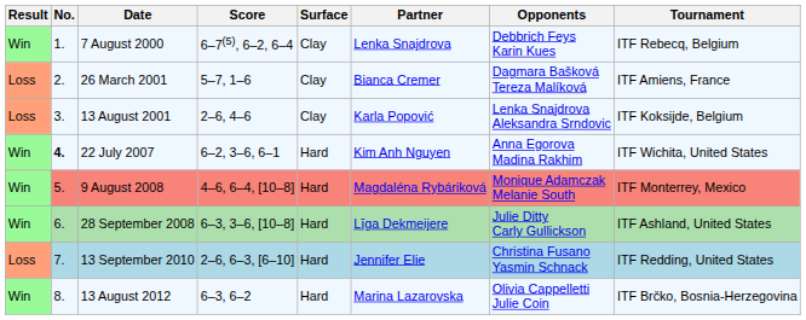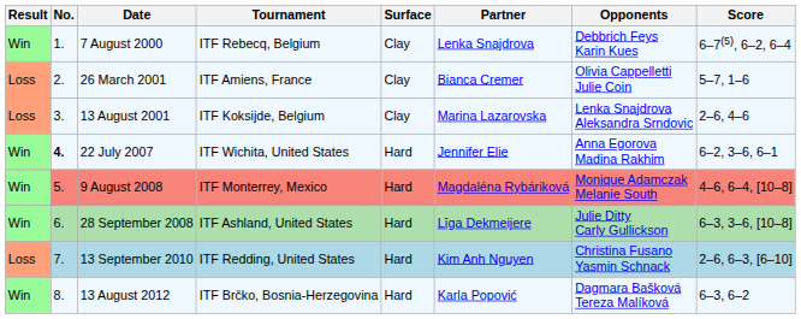columns swapped: Tournament <-> Score
26 March 2001 | Opponents: Dagmara Bašková Tereza Malíková -> Olivia Cappelletti Julie Coin
13 August 2001 | Partner: Karla Popović -> Marina Lazarovska
22 July 2007 | Partner: Kim Anh Nguyen -> Jennifer Elie
13 September 2010 | Partner: Jennifer Elie -> Kim Anh Nguyen
13 August 2012 | Partner: Marina Lazarovska -> Karla Popović
13 August 2012 | Opponents: Olivia Cappelletti Julie Coin -> Dagmara Bašková Tereza Malíková
